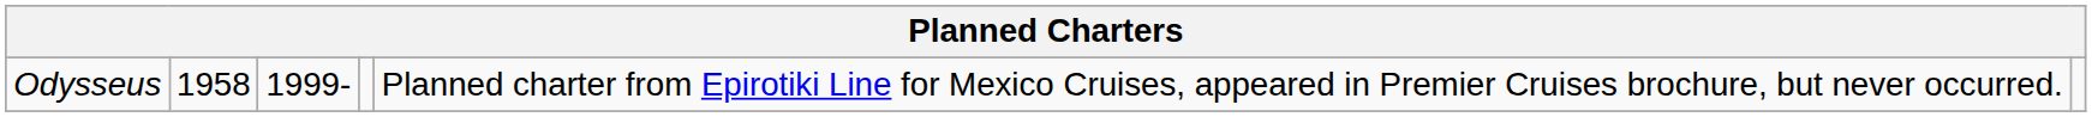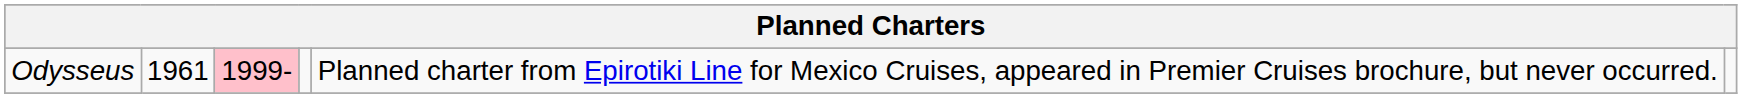Odysseus | column 2: 1958 -> 1961
Odysseus | column 3: no background -> pink background
